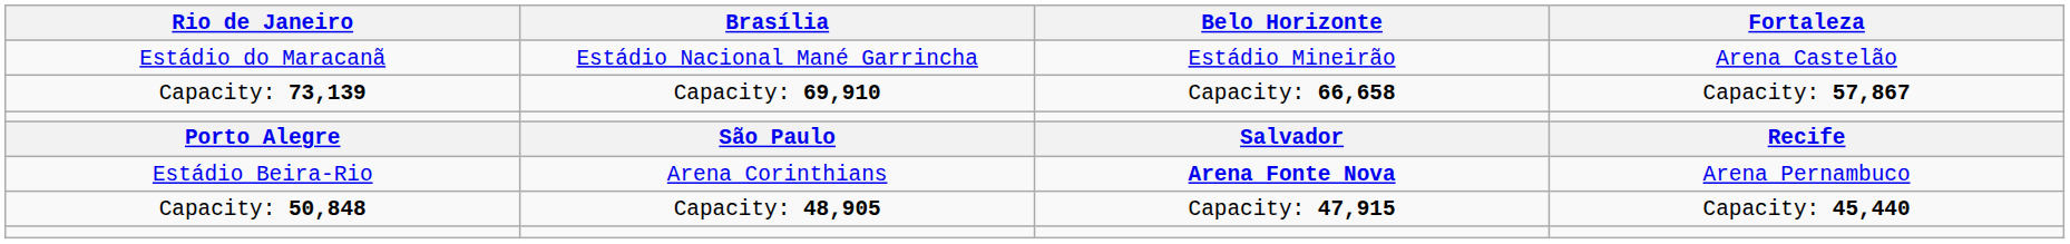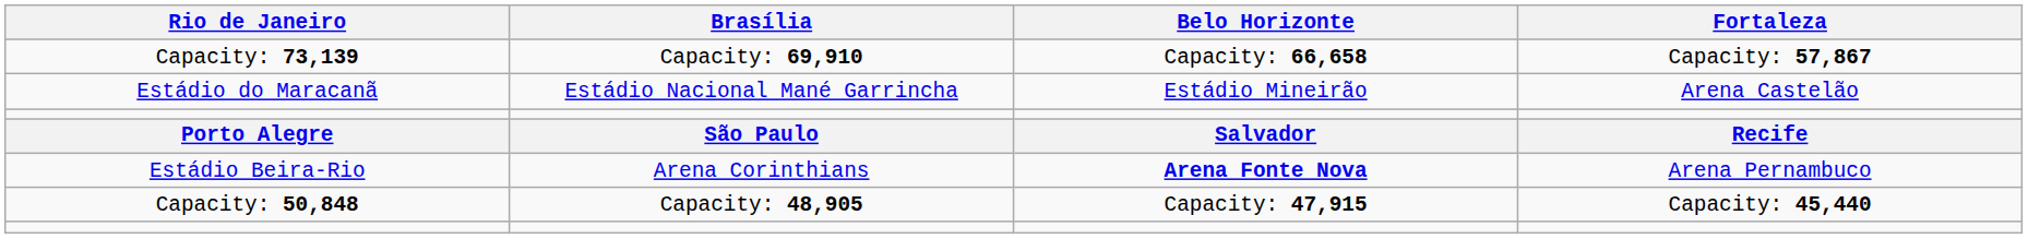rows swapped: Estádio do Maracanã <-> Capacity: 73,139
